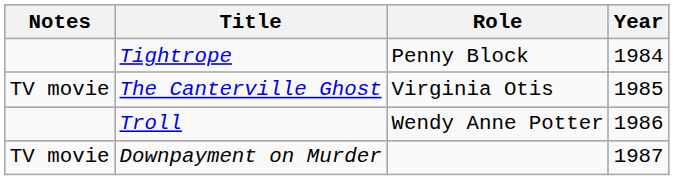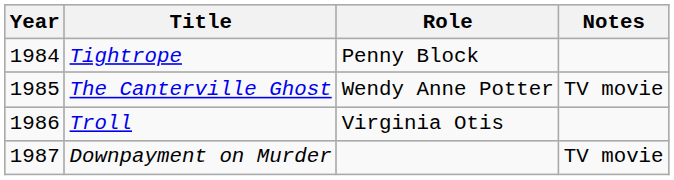columns swapped: Year <-> Notes
The Canterville Ghost | Role: Virginia Otis -> Wendy Anne Potter
Troll | Role: Wendy Anne Potter -> Virginia Otis
